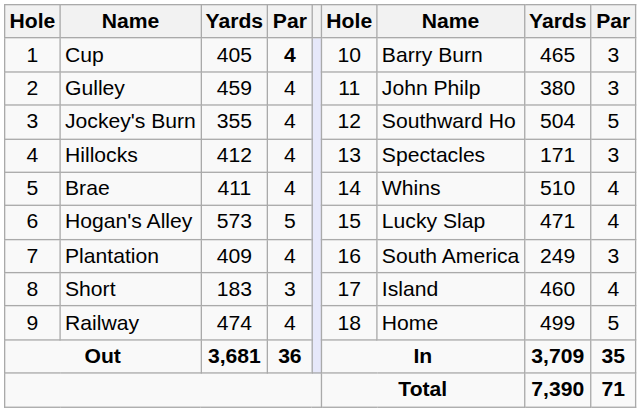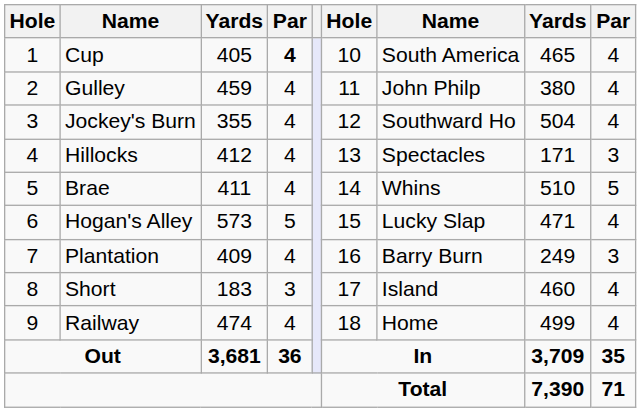Cup | column 7: Barry Burn -> South America
Cup | column 9: 3 -> 4
Gulley | column 9: 3 -> 4
Jockey's Burn | column 9: 5 -> 4
Brae | column 9: 4 -> 5
Plantation | column 7: South America -> Barry Burn
Railway | column 9: 5 -> 4
